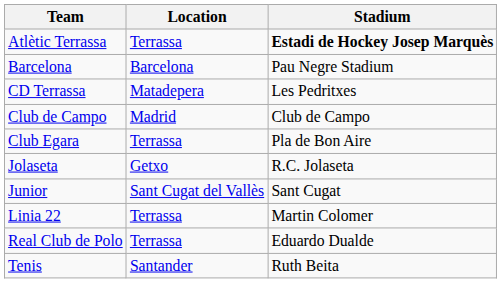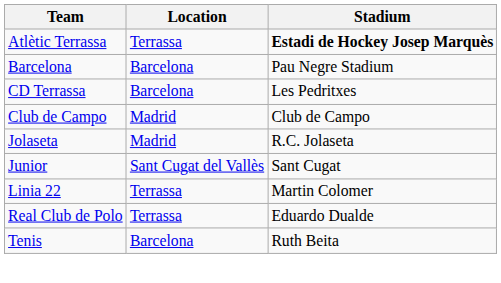CD Terrassa | Location: Matadepera -> Barcelona
- row: Club Egara | Terrassa | Pla de Bon Aire
Jolaseta | Location: Getxo -> Madrid
Tenis | Location: Santander -> Barcelona
